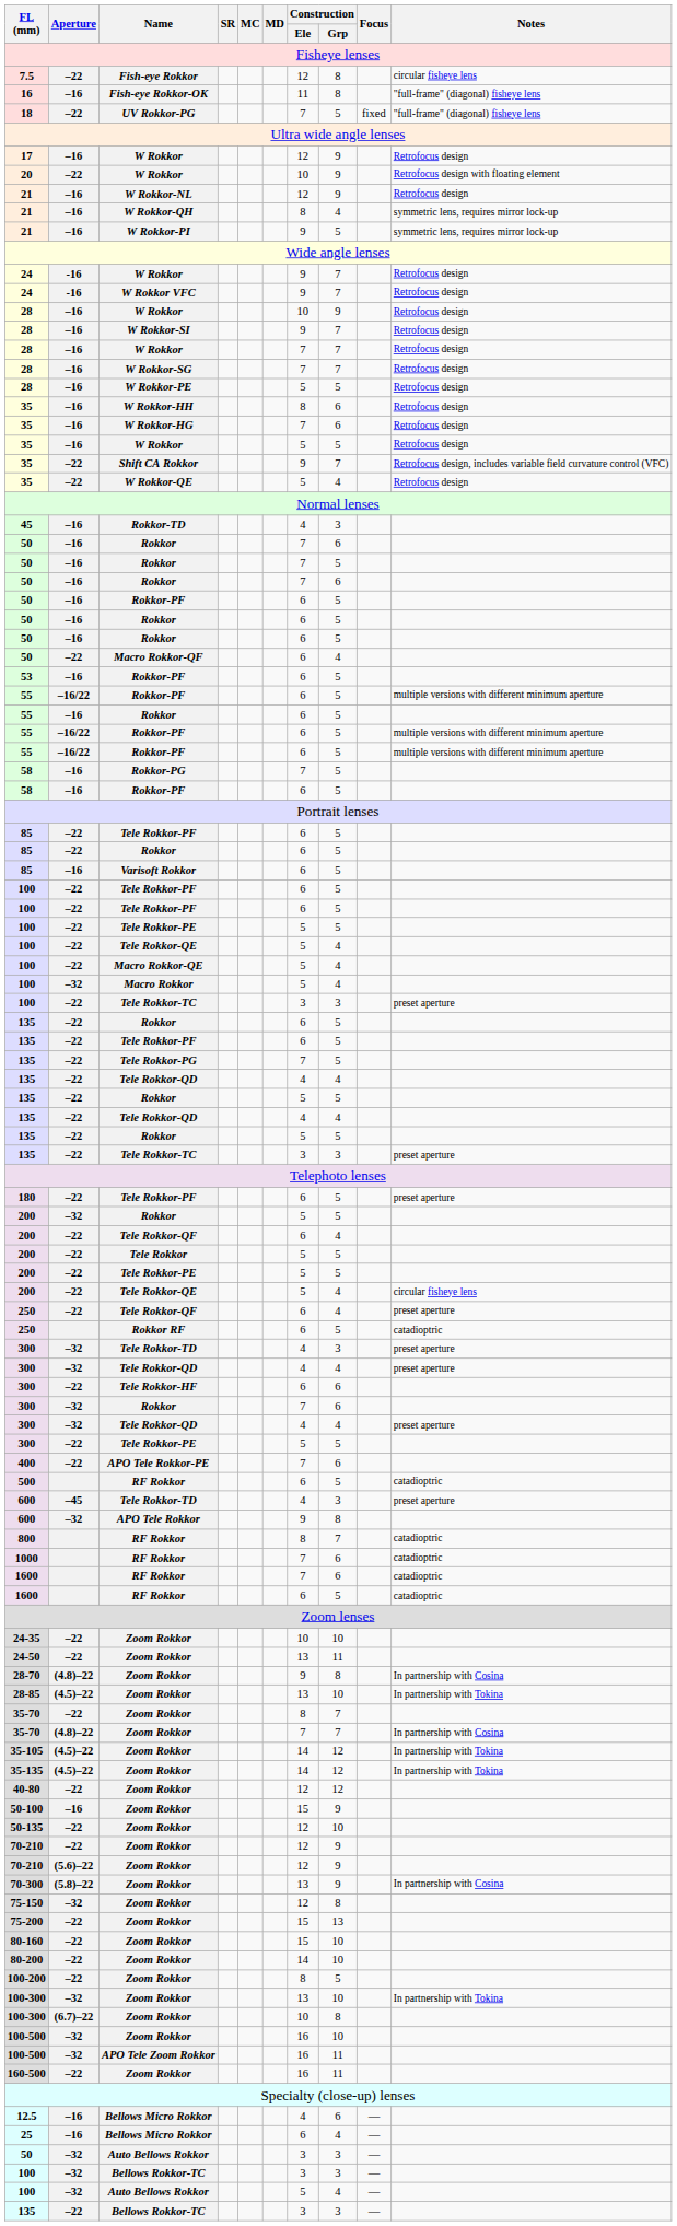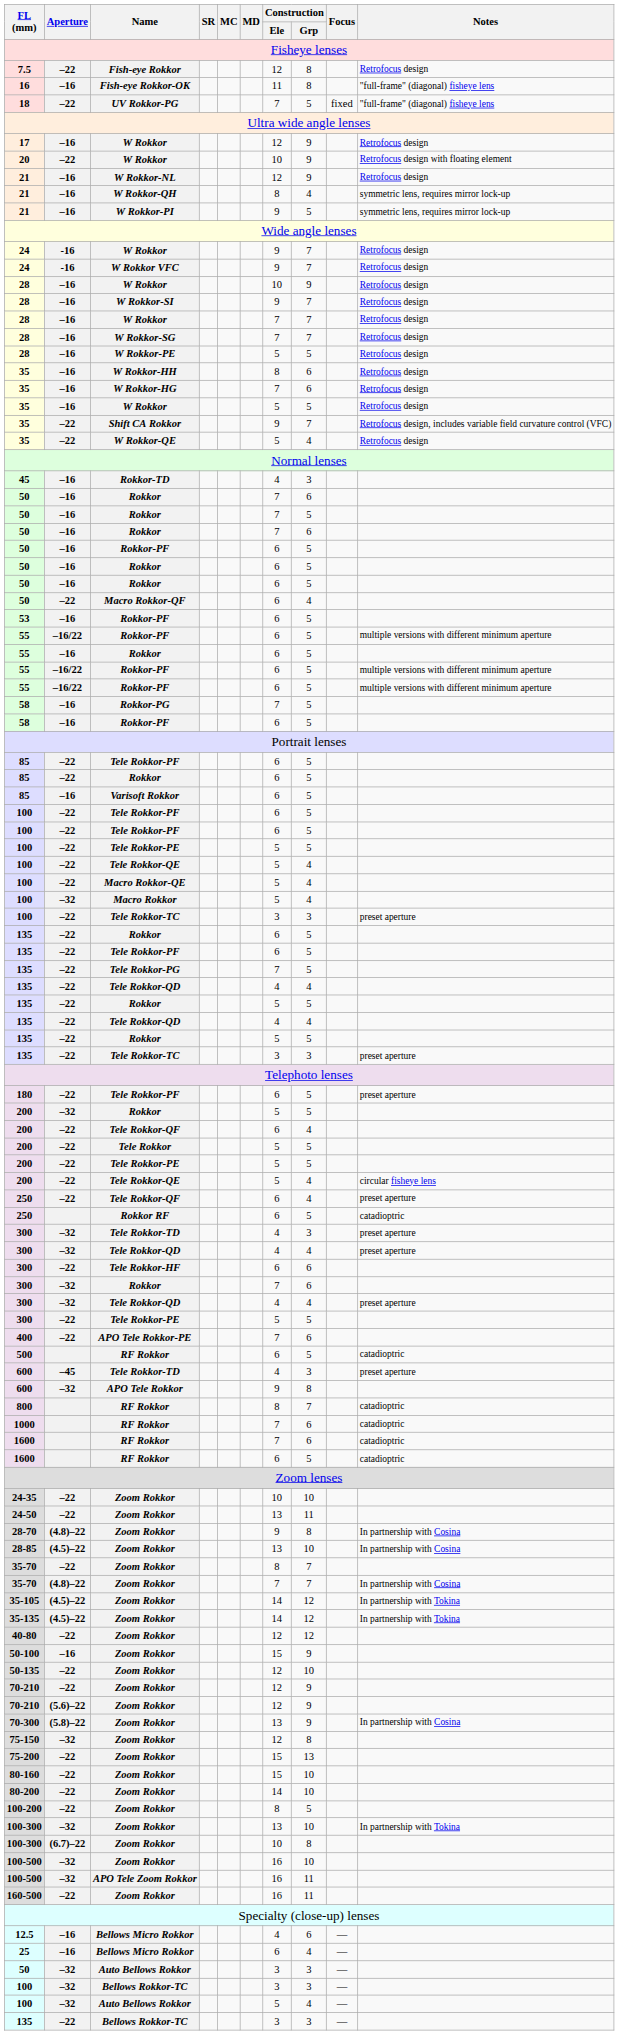7.5 | Notes: circular fisheye lens -> Retrofocus design
28-85 | Notes: In partnership with Tokina -> In partnership with Cosina
